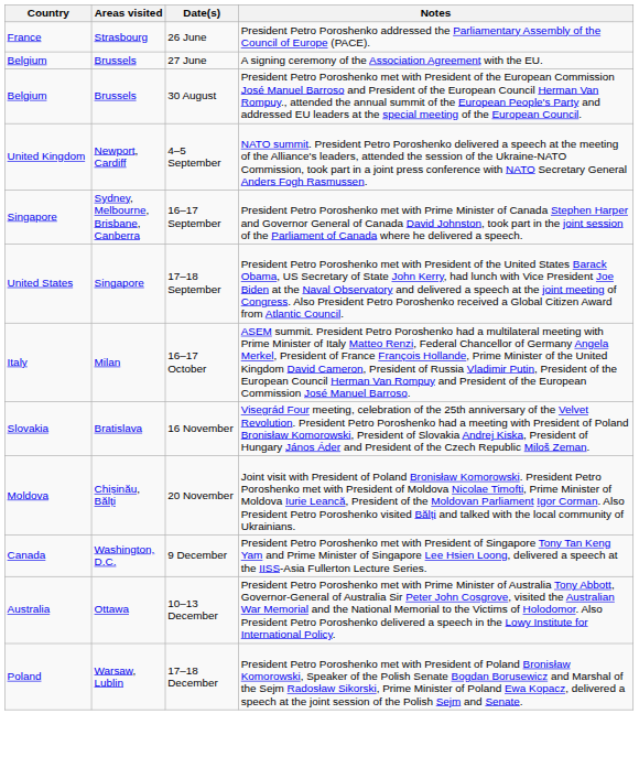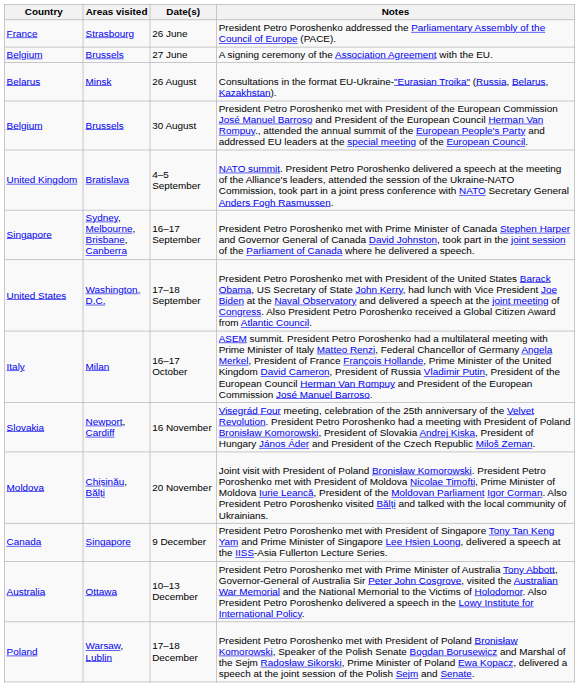+ row: Belarus | Minsk | 26 August | Consultations in the format EU-Ukraine-"Eurasian Troika" (Russia, Belarus, Kazakhstan).
4–5 September | Areas visited: Newport, Cardiff -> Bratislava
17–18 September | Areas visited: Singapore -> Washington, D.C.
16 November | Areas visited: Bratislava -> Newport, Cardiff
9 December | Areas visited: Washington, D.C. -> Singapore
